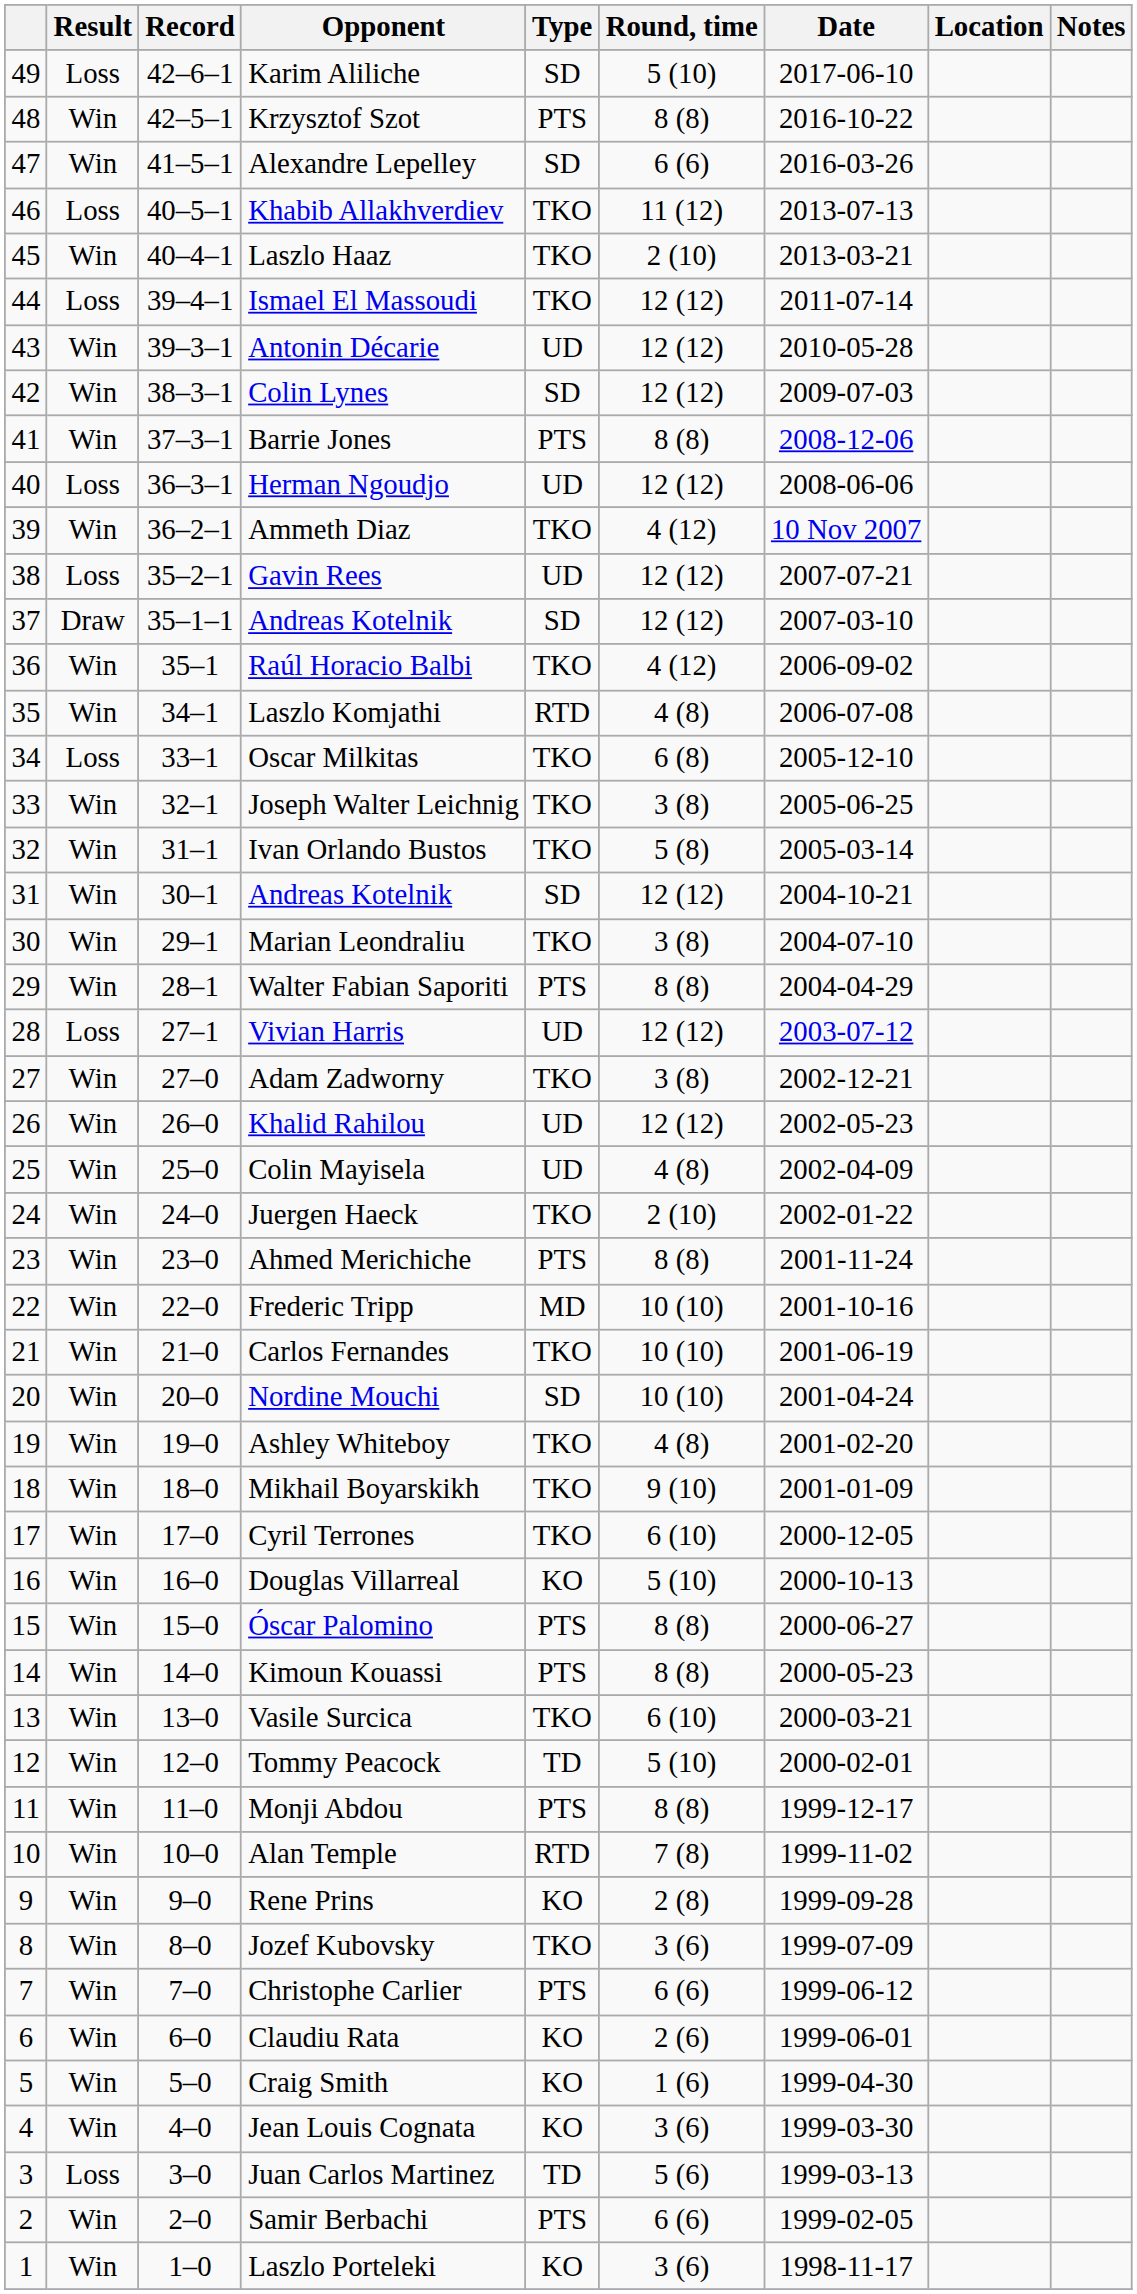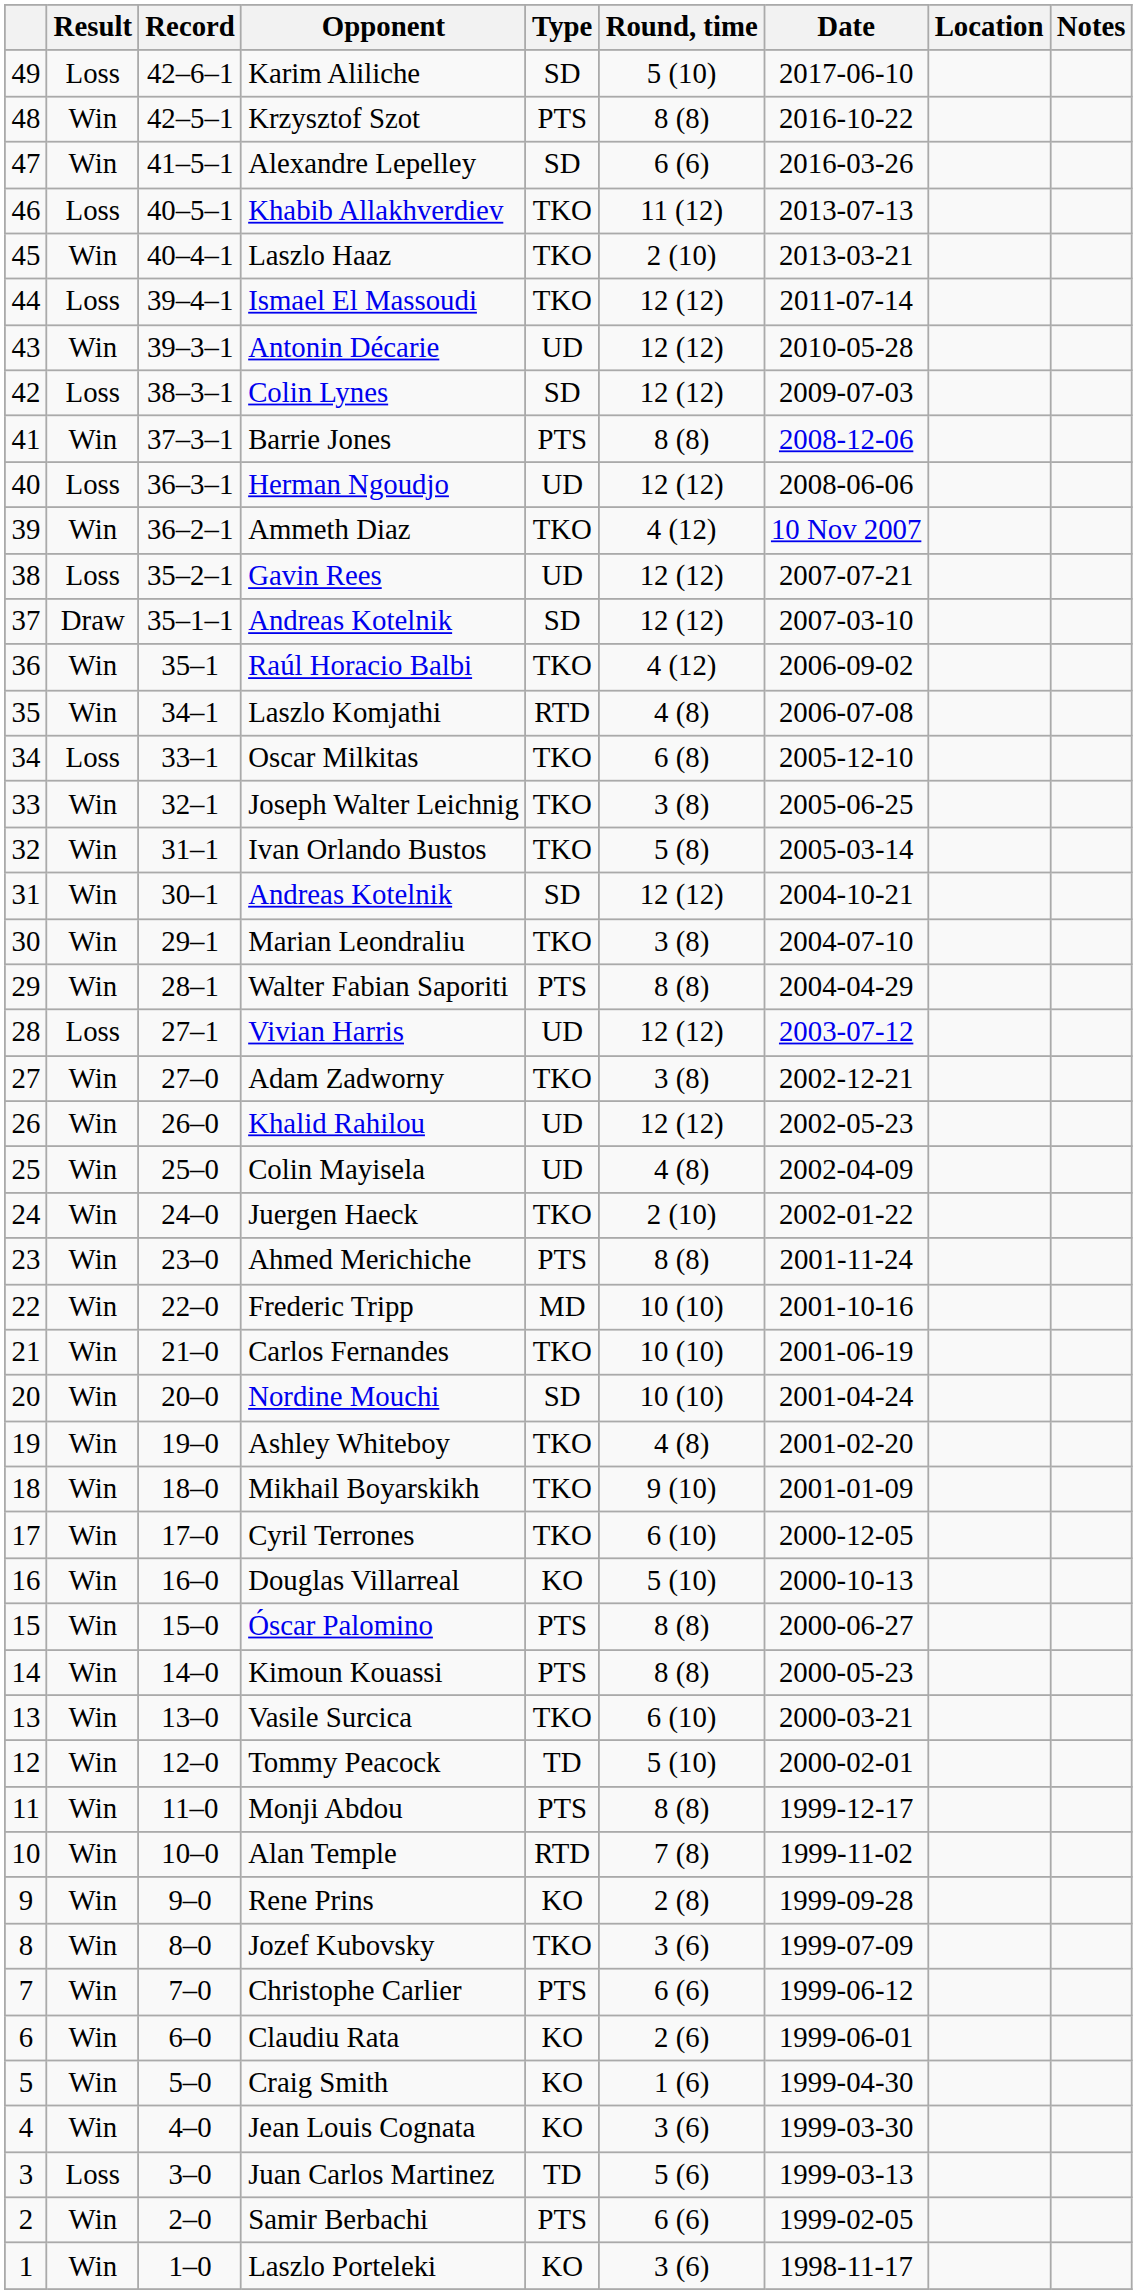Colin Lynes | Result: Win -> Loss
